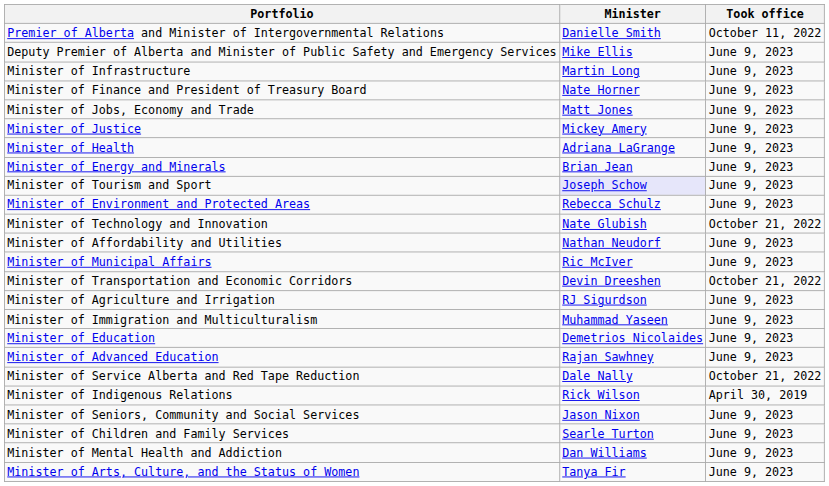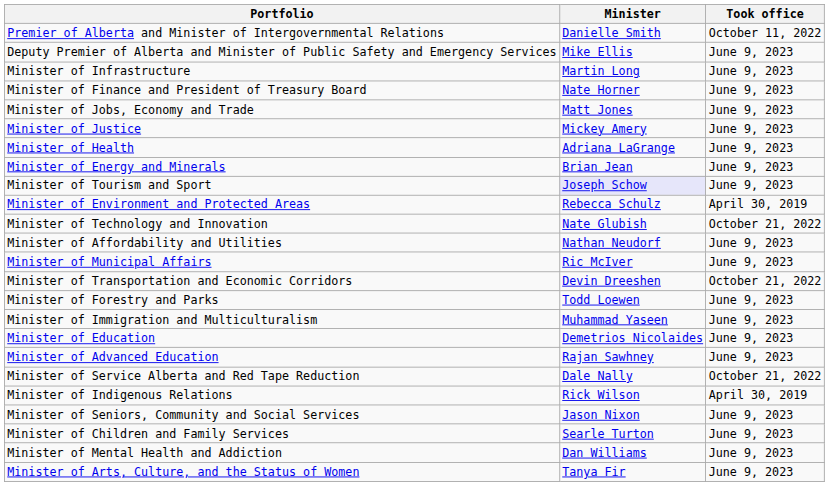Minister of Environment and Protected Areas | Took office: June 9, 2023 -> April 30, 2019
- row: Minister of Agriculture and Irrigation | RJ Sigurdson | June 9, 2023
+ row: Minister of Forestry and Parks | Todd Loewen | June 9, 2023
